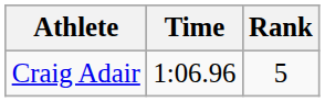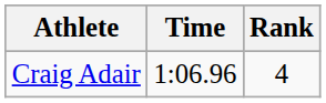Craig Adair | Rank: 5 -> 4
